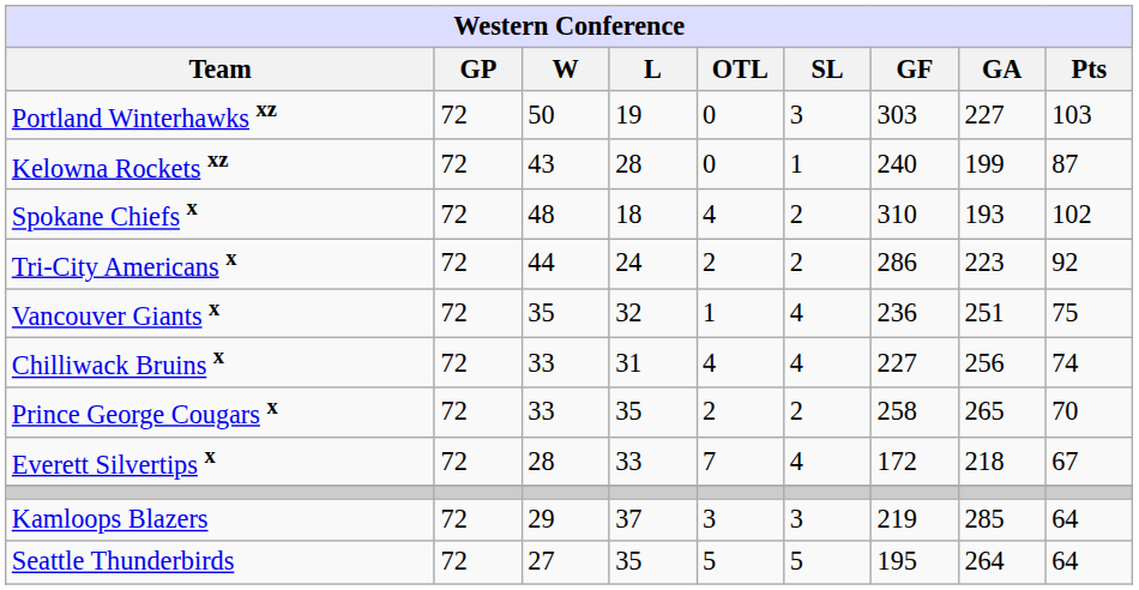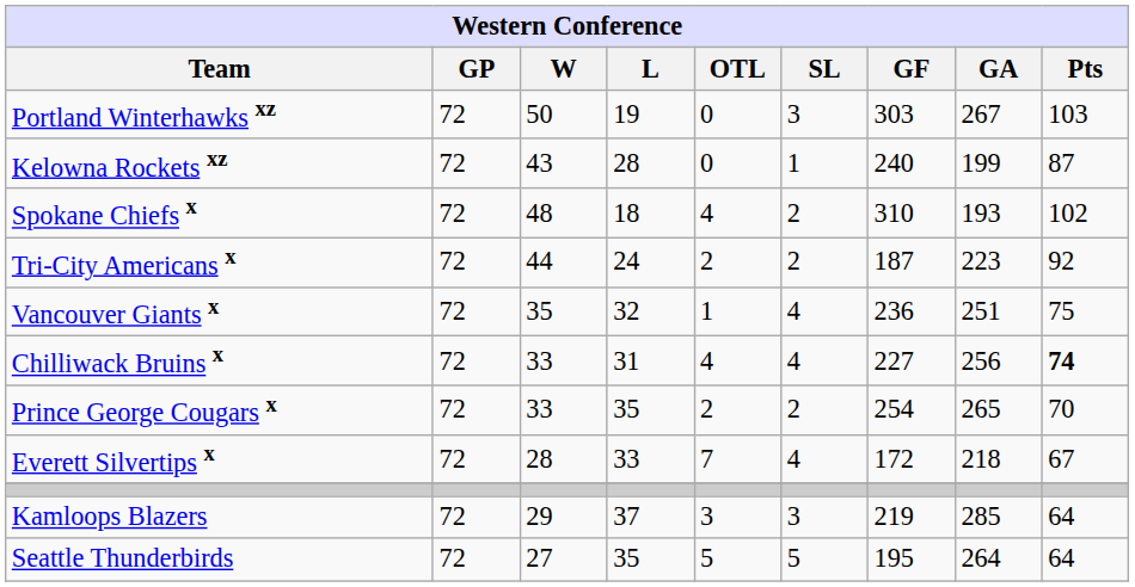Portland Winterhawks xz | GA: 227 -> 267
Tri-City Americans x | GF: 286 -> 187
Chilliwack Bruins x | Pts: normal -> bold
Prince George Cougars x | GF: 258 -> 254
